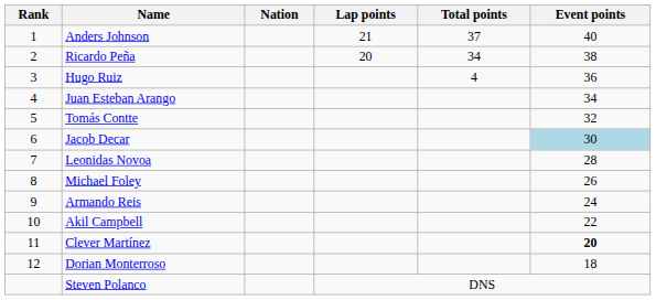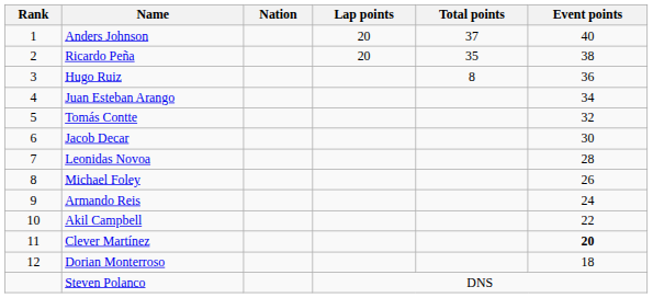Anders Johnson | Lap points: 21 -> 20
Ricardo Peña | Total points: 34 -> 35
Hugo Ruiz | Total points: 4 -> 8
Jacob Decar | Event points: lightblue background -> no background
